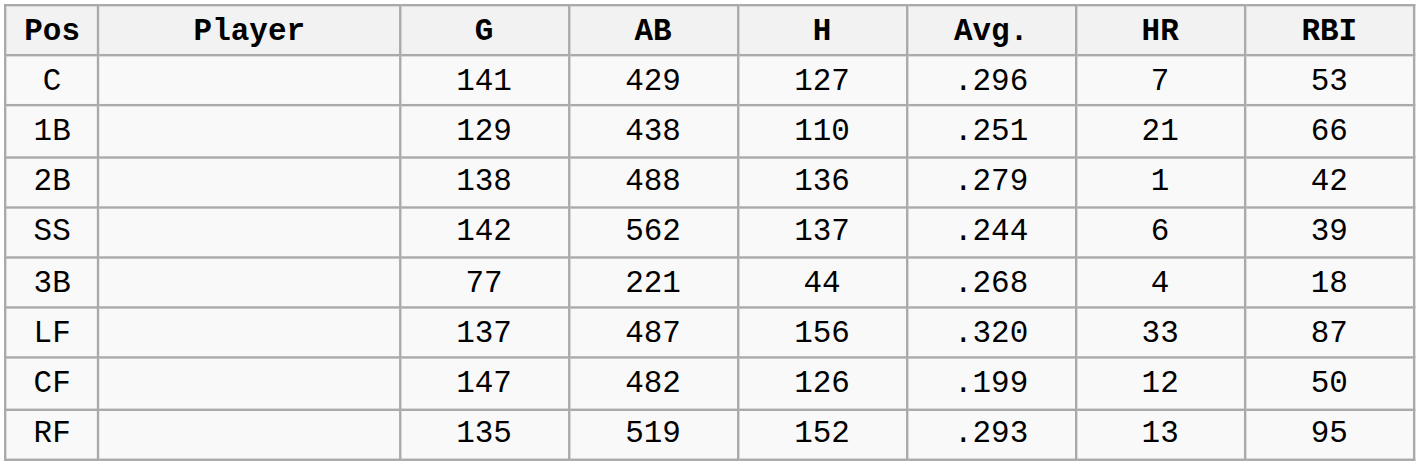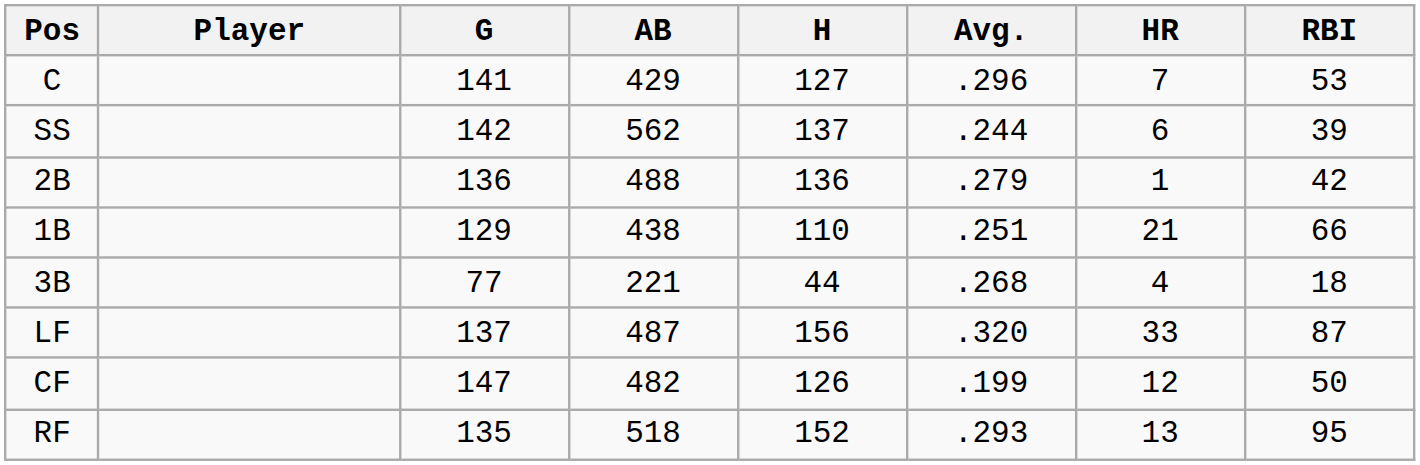rows swapped: 1B <-> SS
2B | G: 138 -> 136
RF | AB: 519 -> 518
